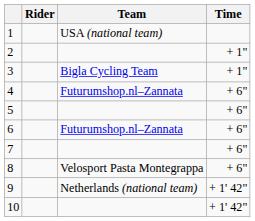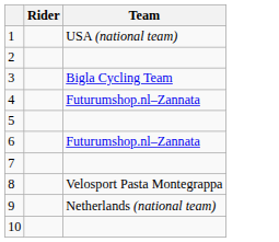- column: Time | + 1" | + 1" | + 6" | + 6" | + 6" | + 6" | + 6" | + 1' 42" | + 1' 42"
